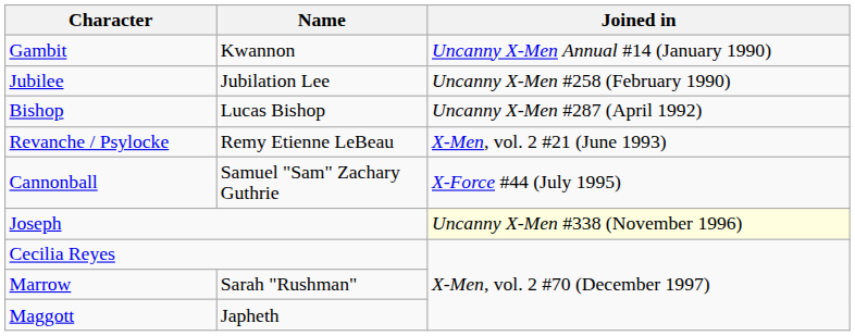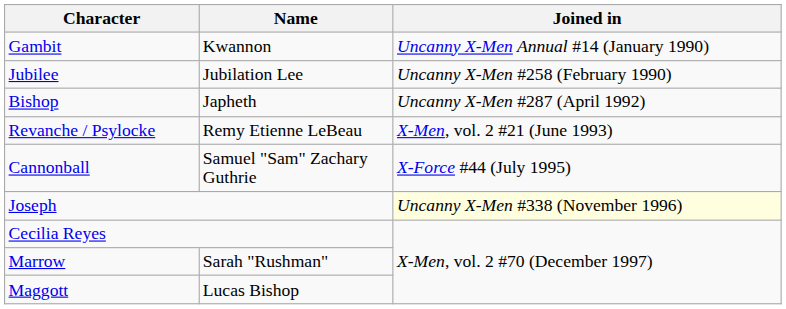Bishop | Name: Lucas Bishop -> Japheth
Maggott | Name: Japheth -> Lucas Bishop
